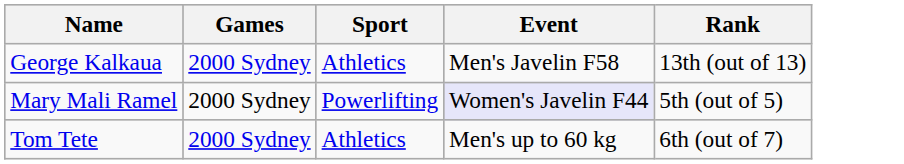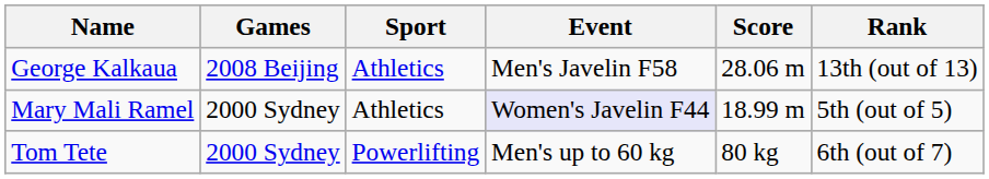+ column: Score | 28.06 m | 18.99 m | 80 kg
George Kalkaua | Games: 2000 Sydney -> 2008 Beijing
Mary Mali Ramel | Sport: Powerlifting -> Athletics
Tom Tete | Sport: Athletics -> Powerlifting
